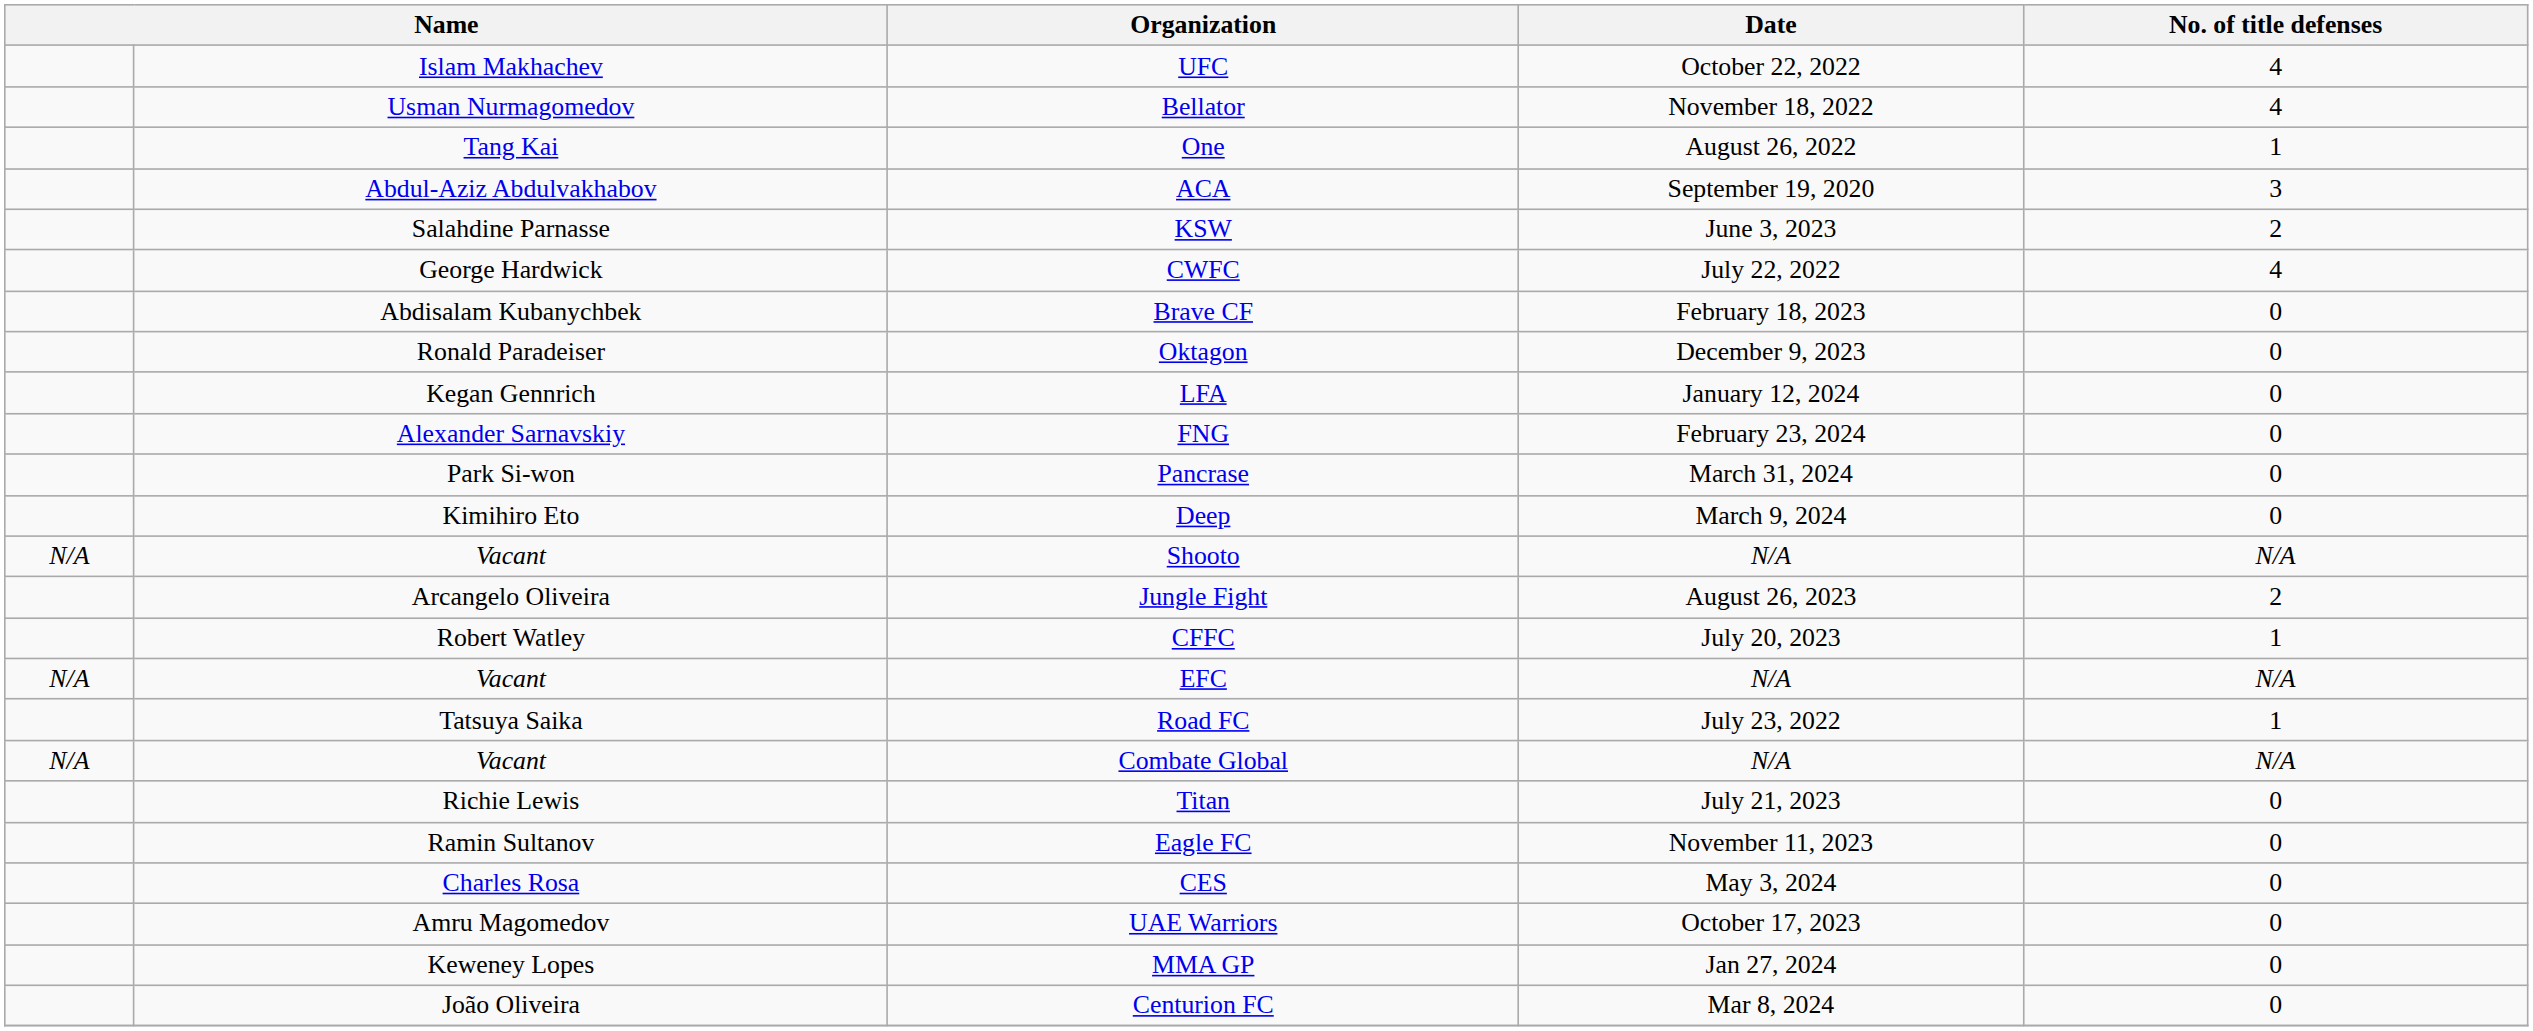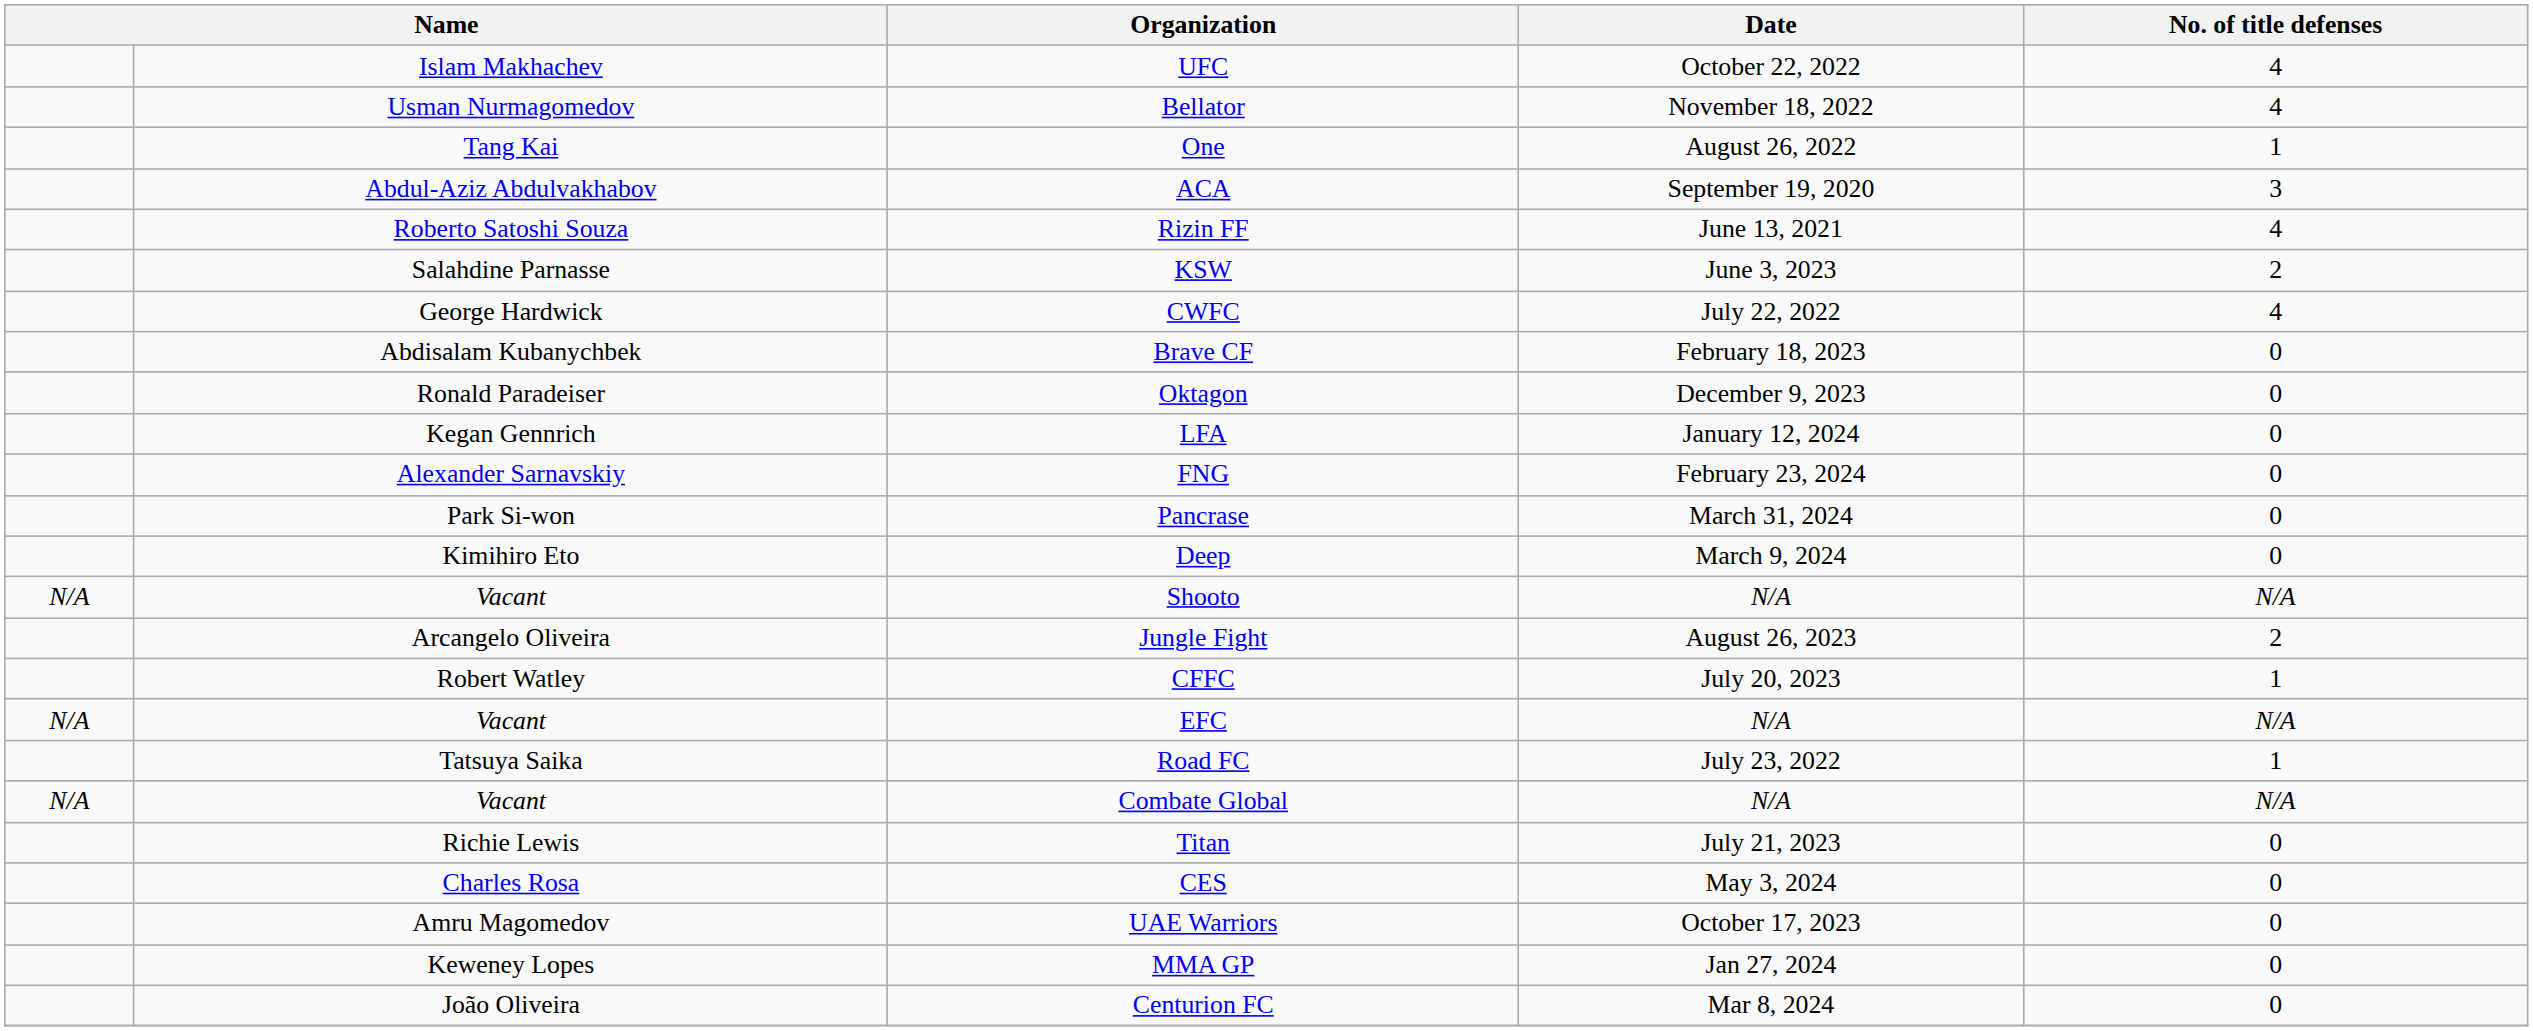+ row: Roberto Satoshi Souza | Rizin FF | June 13, 2021 | 4
- row: Ramin Sultanov | Eagle FC | November 11, 2023 | 0
